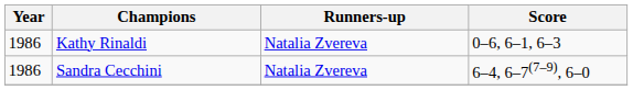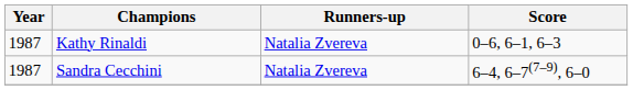Kathy Rinaldi | Year: 1986 -> 1987
Sandra Cecchini | Year: 1986 -> 1987
